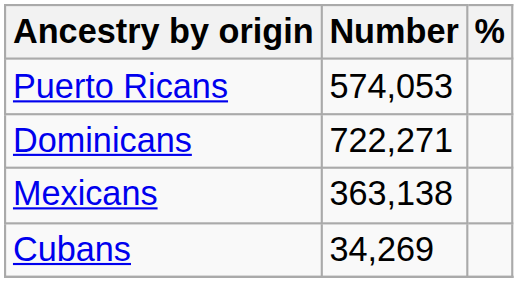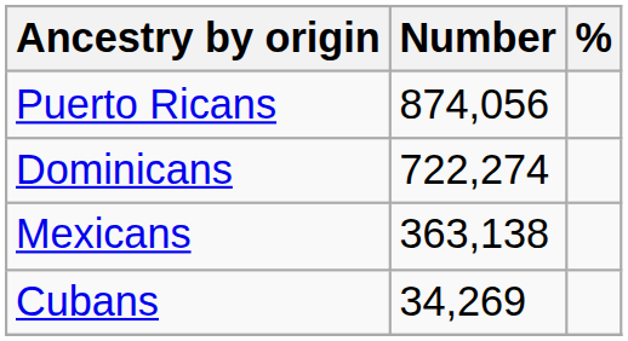Puerto Ricans | Number: 574,053 -> 874,056
Dominicans | Number: 722,271 -> 722,274
